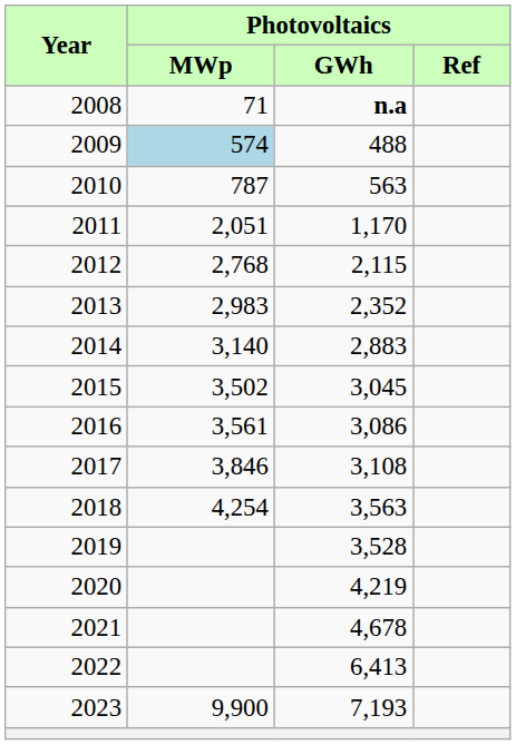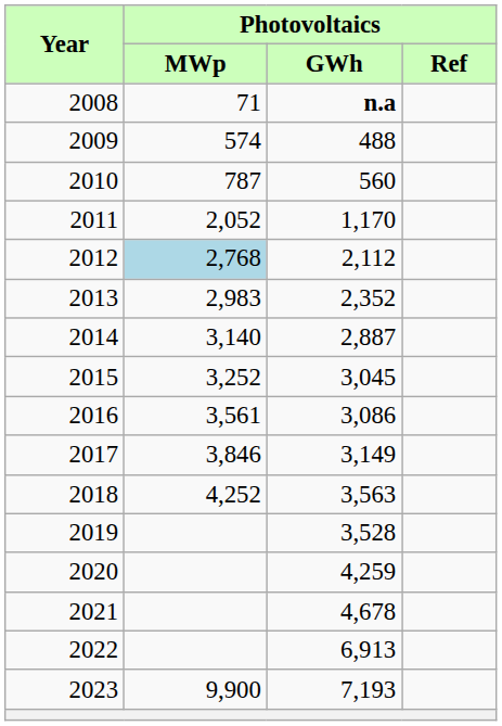2009 | Photovoltaics / MWp: lightblue background -> no background
2010 | Photovoltaics / GWh: 563 -> 560
2011 | Photovoltaics / MWp: 2,051 -> 2,052
2012 | Photovoltaics / MWp: no background -> lightblue background
2012 | Photovoltaics / GWh: 2,115 -> 2,112
2014 | Photovoltaics / GWh: 2,883 -> 2,887
2015 | Photovoltaics / MWp: 3,502 -> 3,252
2017 | Photovoltaics / GWh: 3,108 -> 3,149
2018 | Photovoltaics / MWp: 4,254 -> 4,252
2020 | Photovoltaics / GWh: 4,219 -> 4,259
2022 | Photovoltaics / GWh: 6,413 -> 6,913
